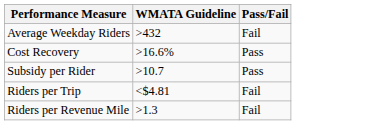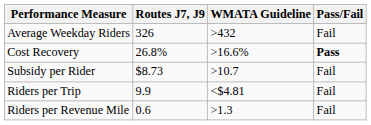+ column: Routes J7, J9 | 326 | 26.8% | $8.73 | 9.9 | 0.6
Cost Recovery | Pass/Fail: normal -> bold
Subsidy per Rider | Pass/Fail: Pass -> Fail
